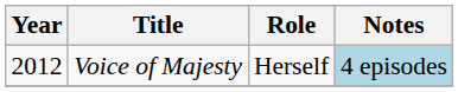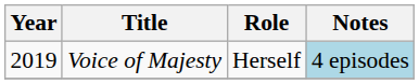Voice of Majesty | Year: 2012 -> 2019
